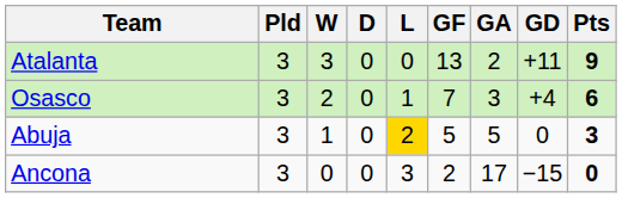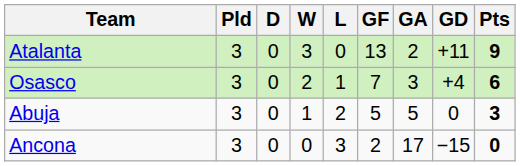columns swapped: W <-> D
Abuja | L: gold background -> no background
